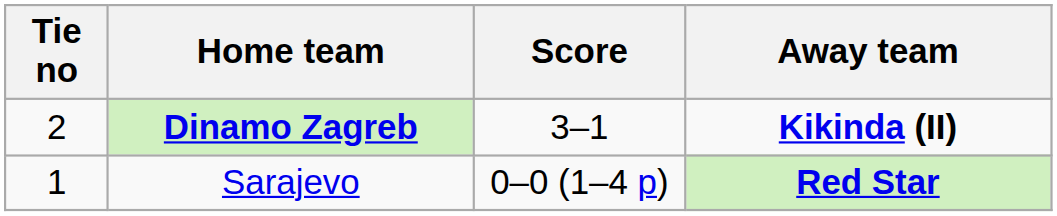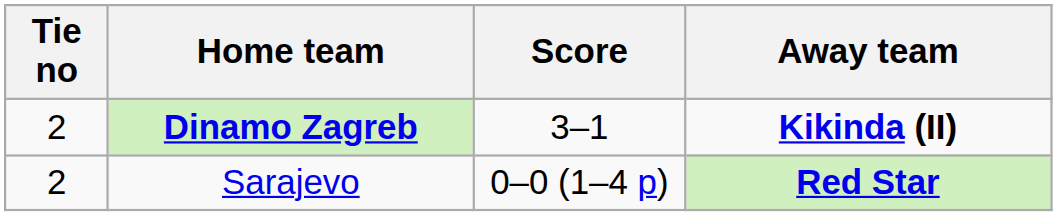Sarajevo | Tie no: 1 -> 2
